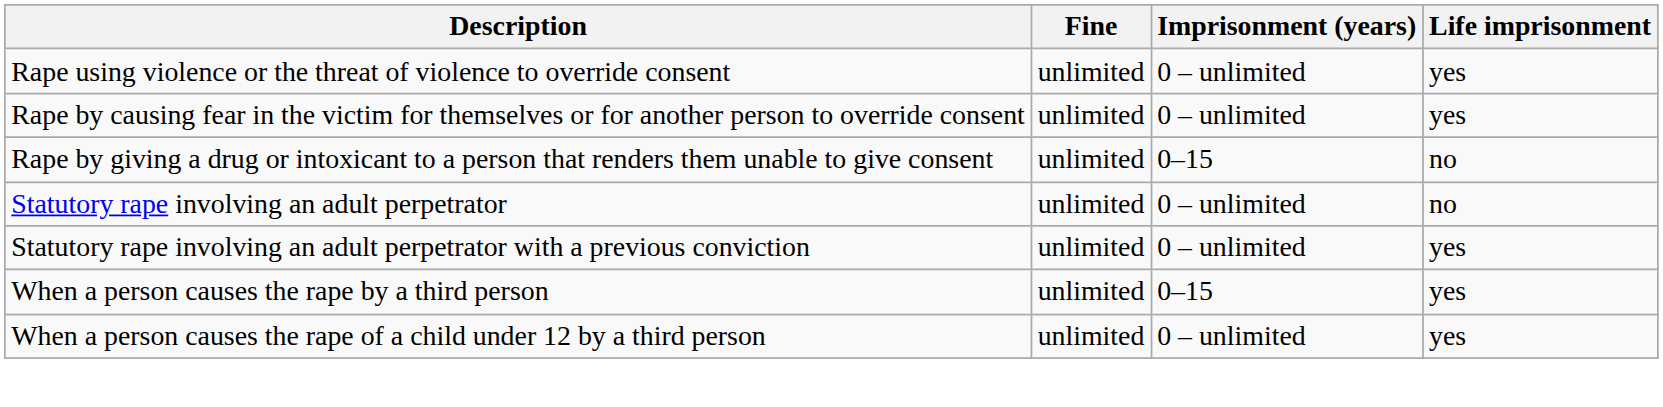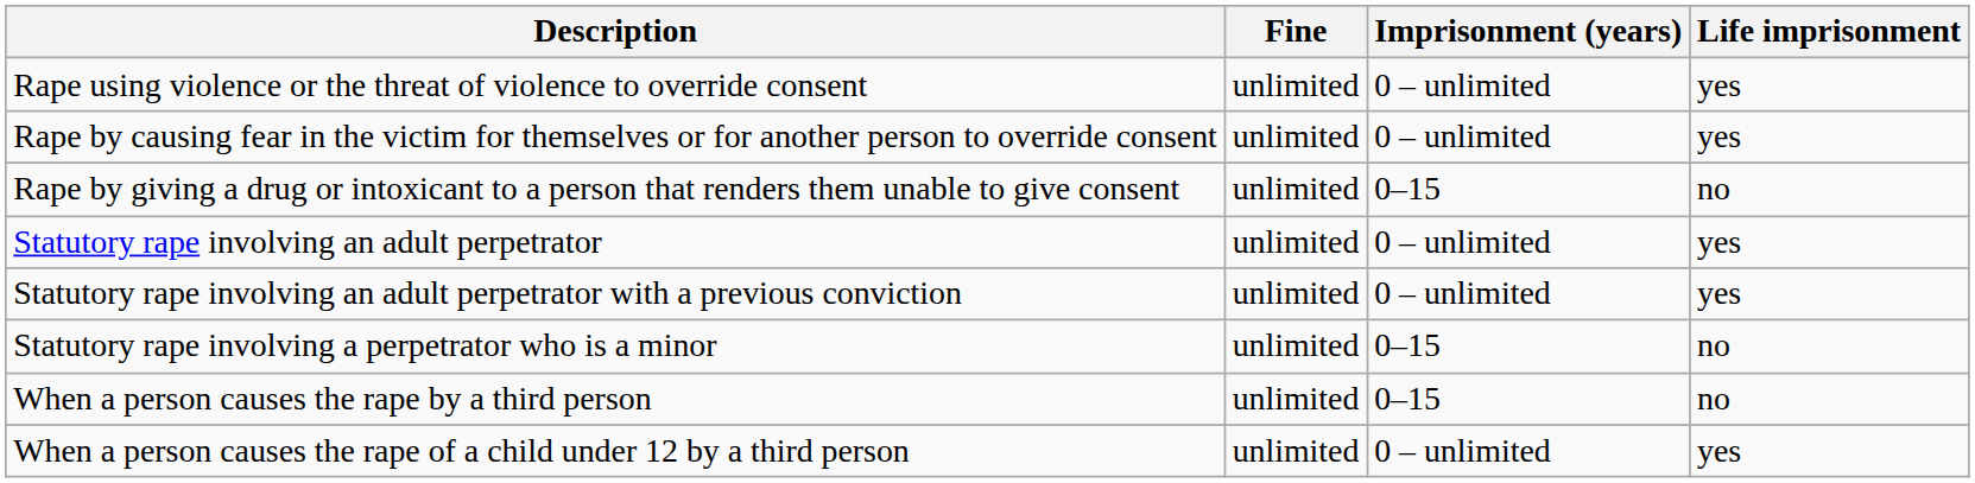Statutory rape involving an adult perpetrator | Life imprisonment: no -> yes
+ row: Statutory rape involving a perpetrator who is a minor | unlimited | 0–15 | no
When a person causes the rape by a third person | Life imprisonment: yes -> no
